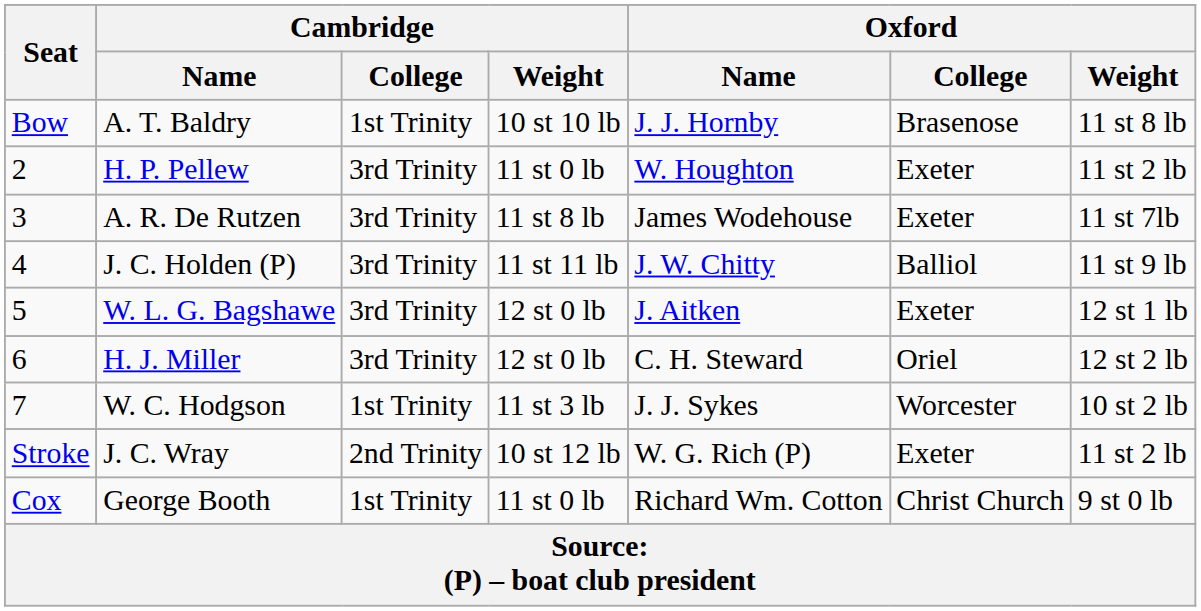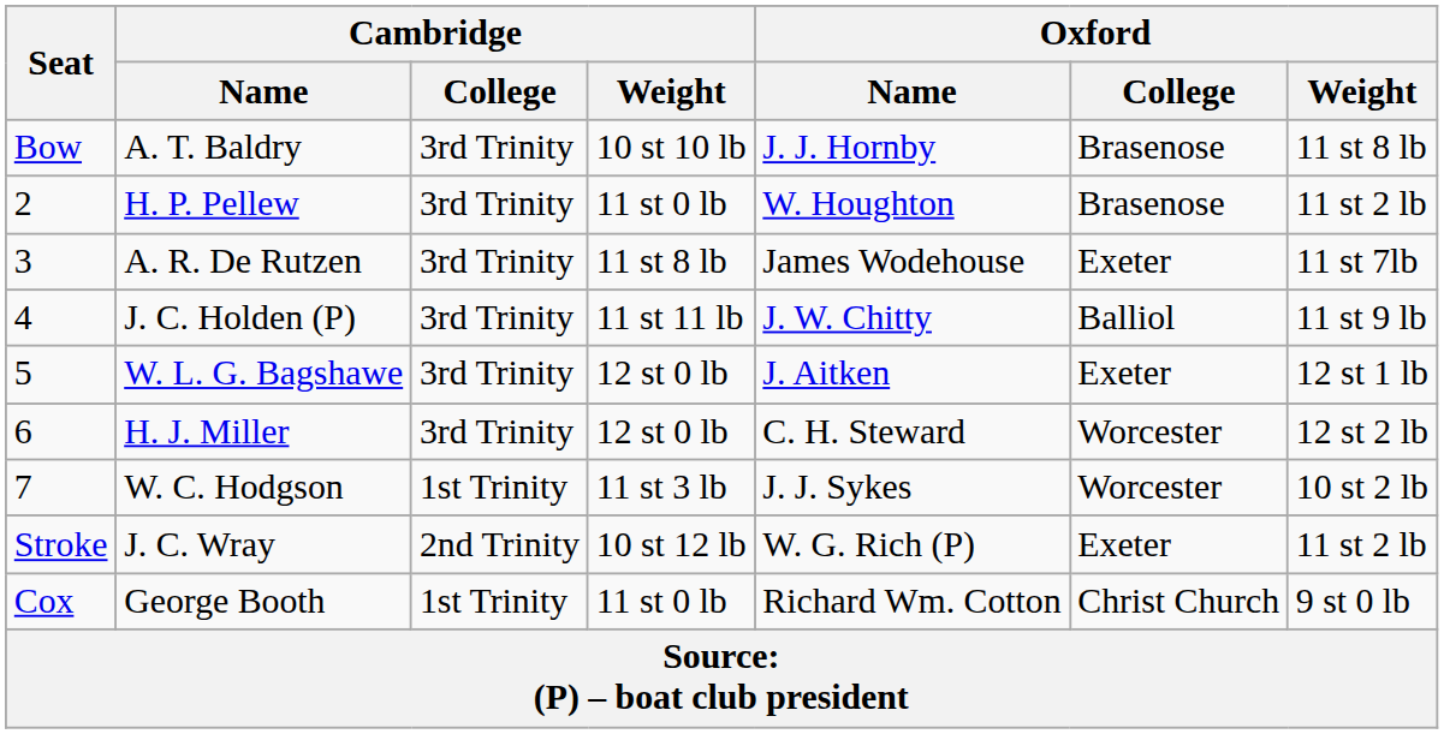A. T. Baldry | Cambridge / College: 1st Trinity -> 3rd Trinity
H. P. Pellew | Oxford / College: Exeter -> Brasenose
H. J. Miller | Oxford / College: Oriel -> Worcester
